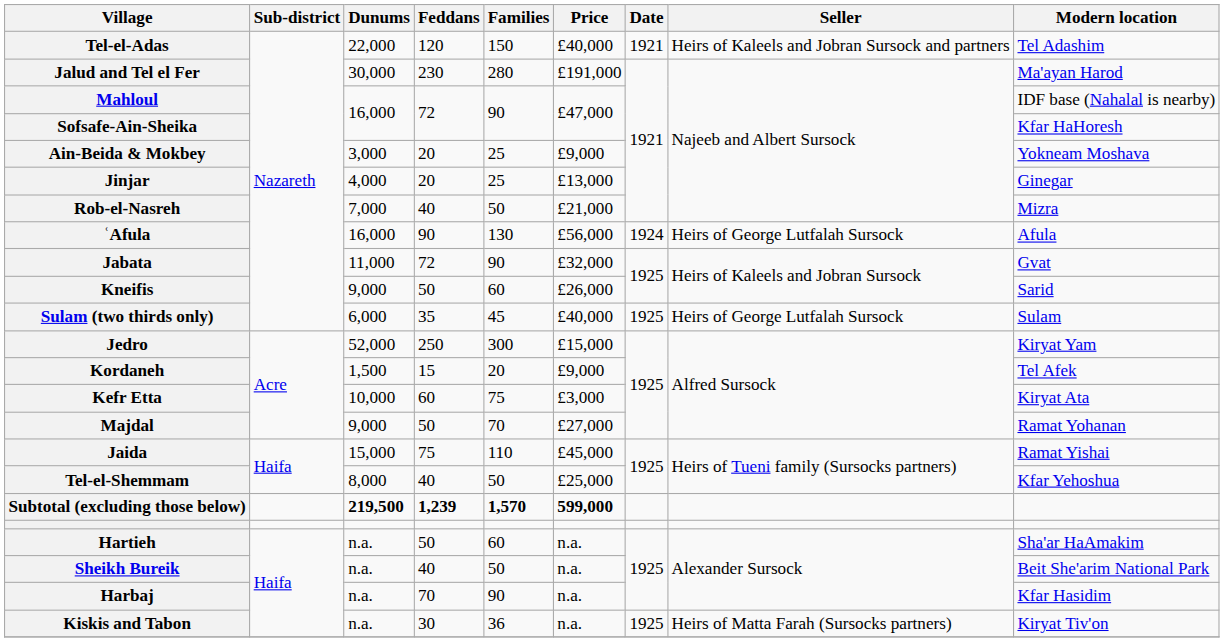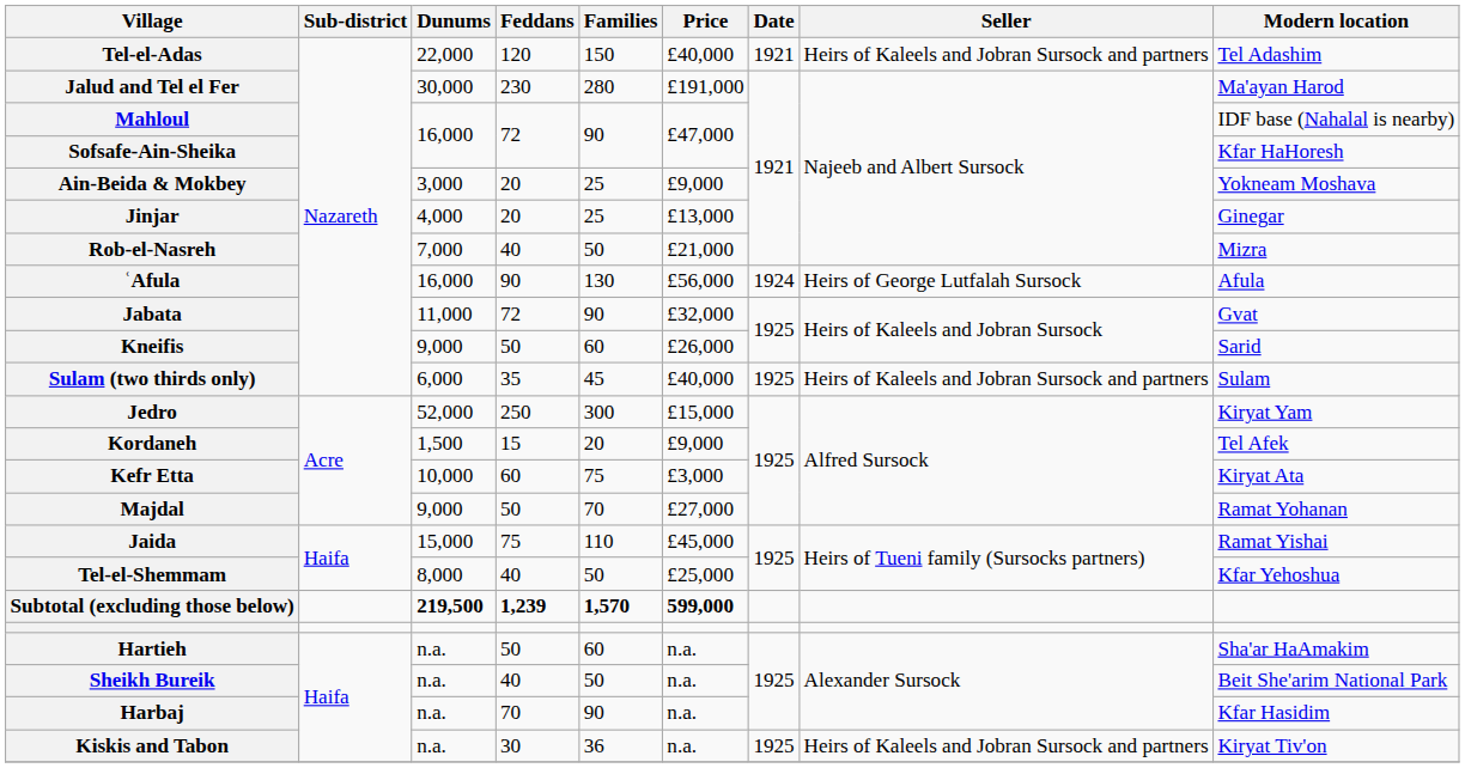Sulam (two thirds only) | Seller: Heirs of George Lutfalah Sursock -> Heirs of Kaleels and Jobran Sursock and partners
Kiskis and Tabon | Seller: Heirs of Matta Farah (Sursocks partners) -> Heirs of Kaleels and Jobran Sursock and partners
